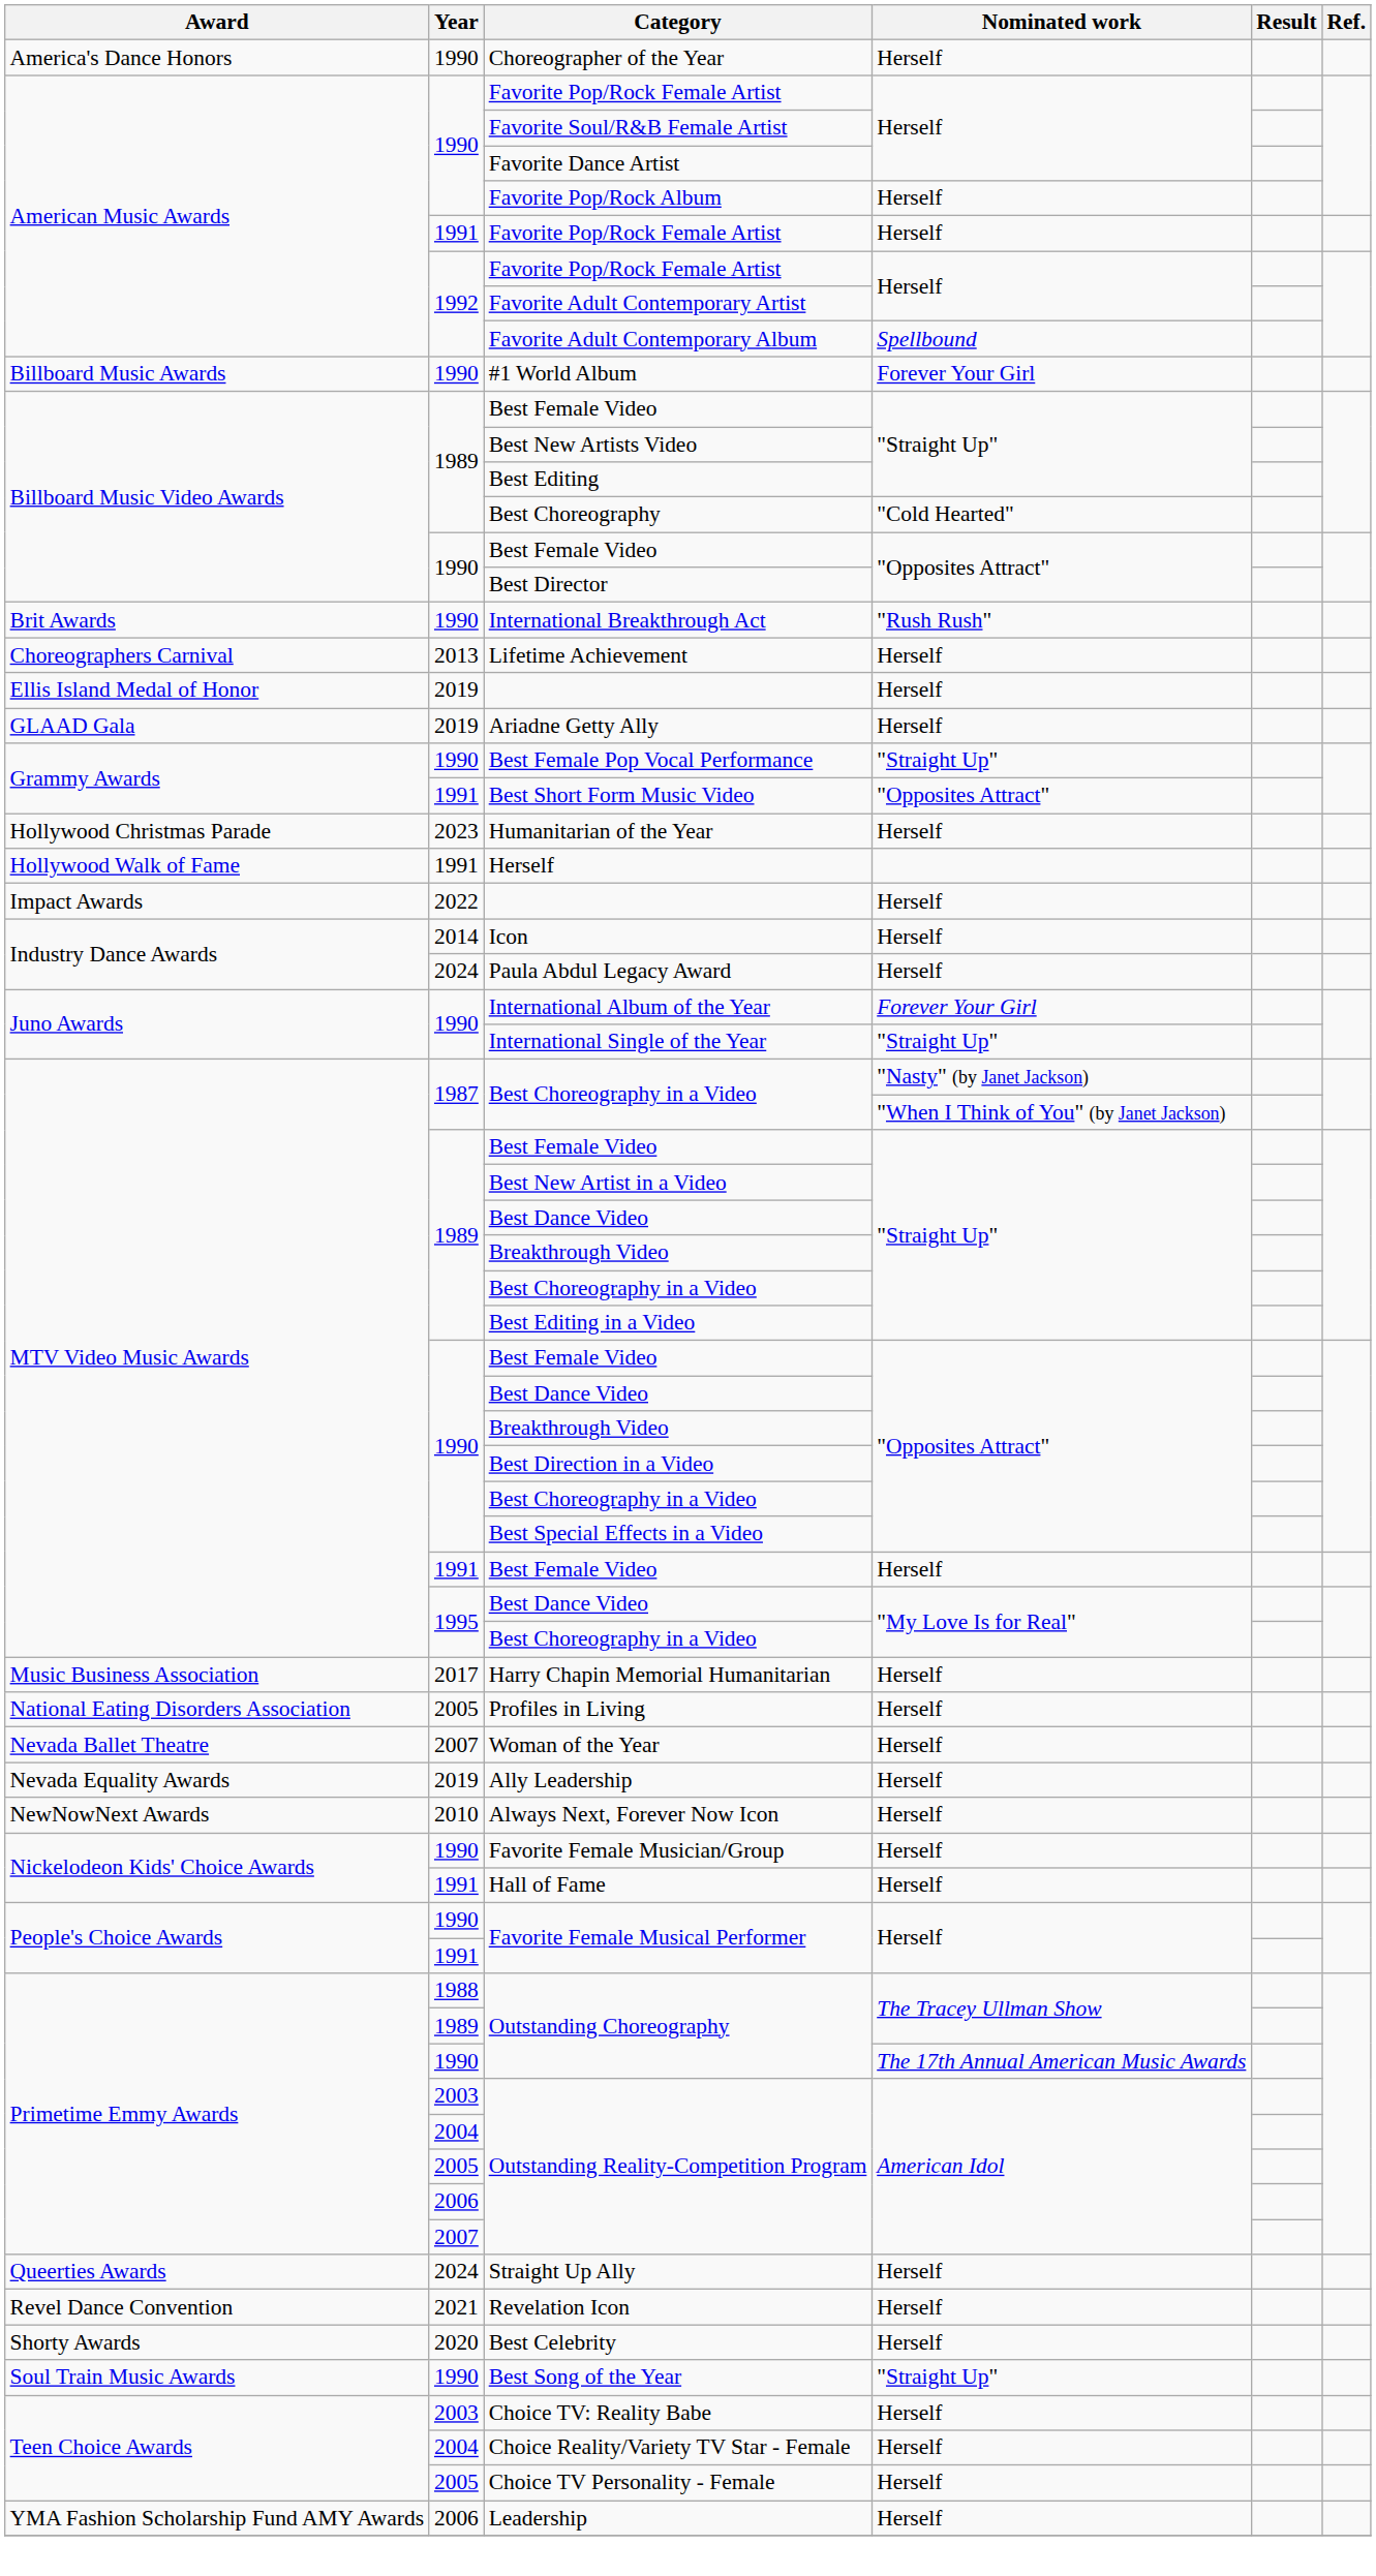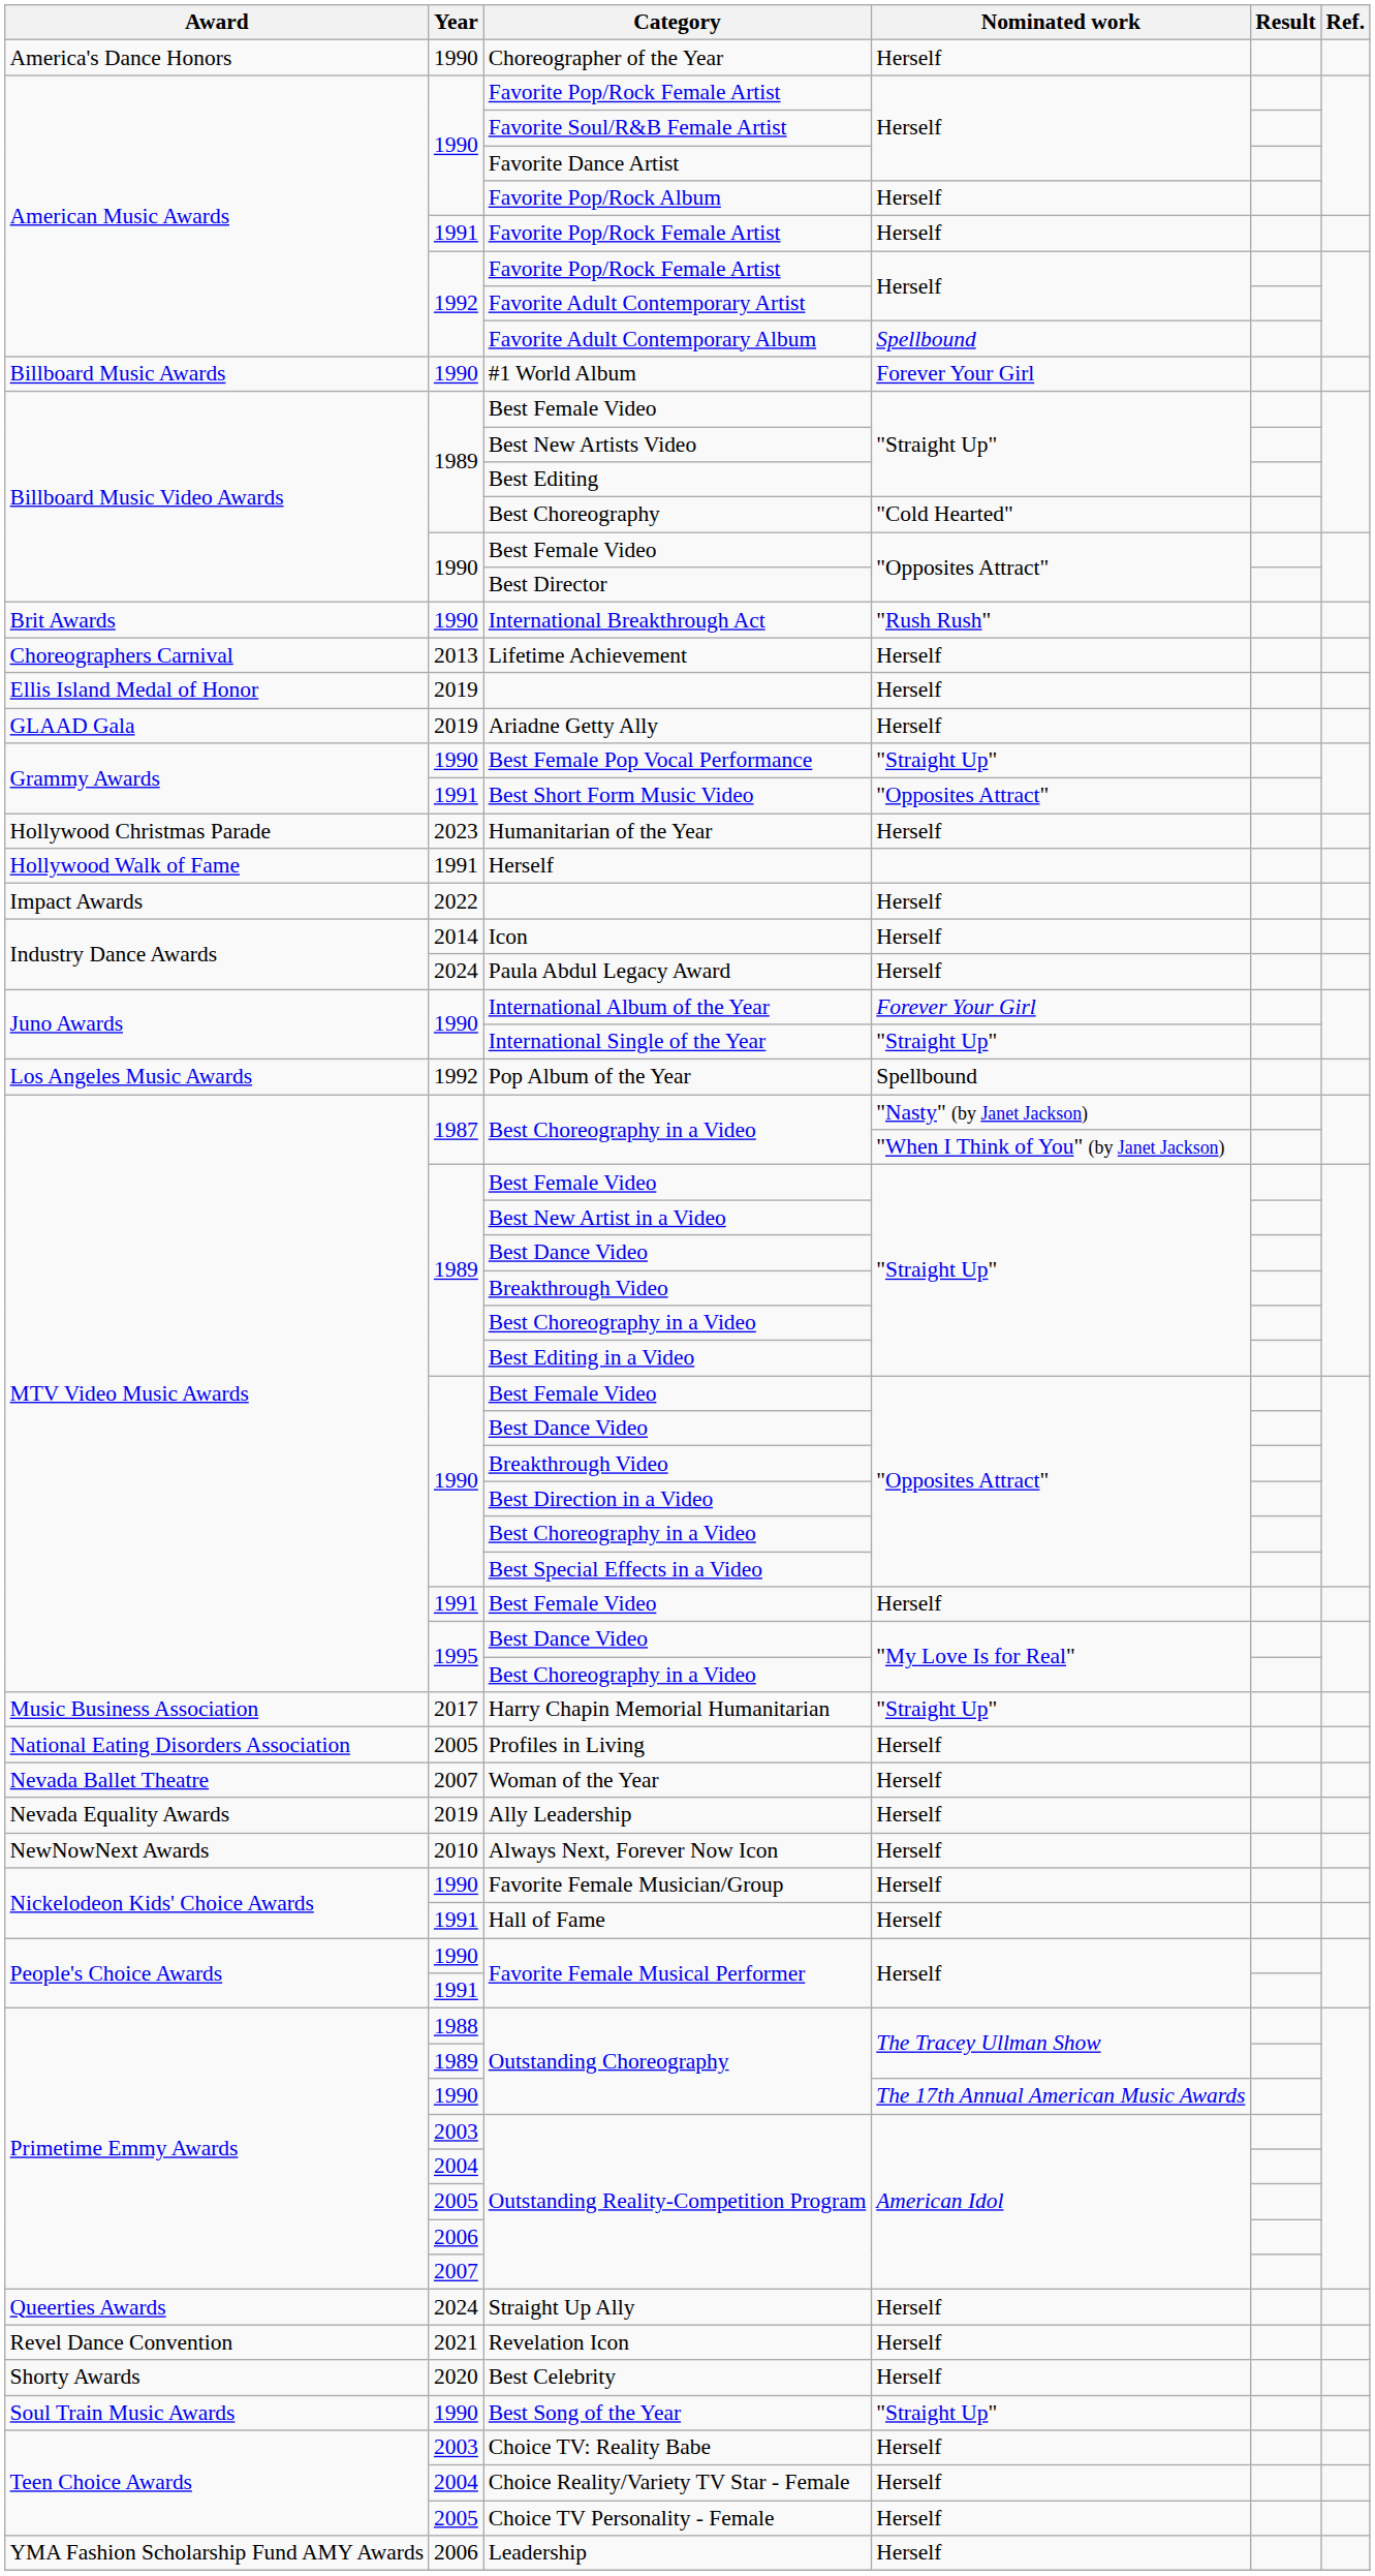+ row: Los Angeles Music Awards | 1992 | Pop Album of the Year | Spellbound
Harry Chapin Memorial Humanitarian | Nominated work: Herself -> "Straight Up"
